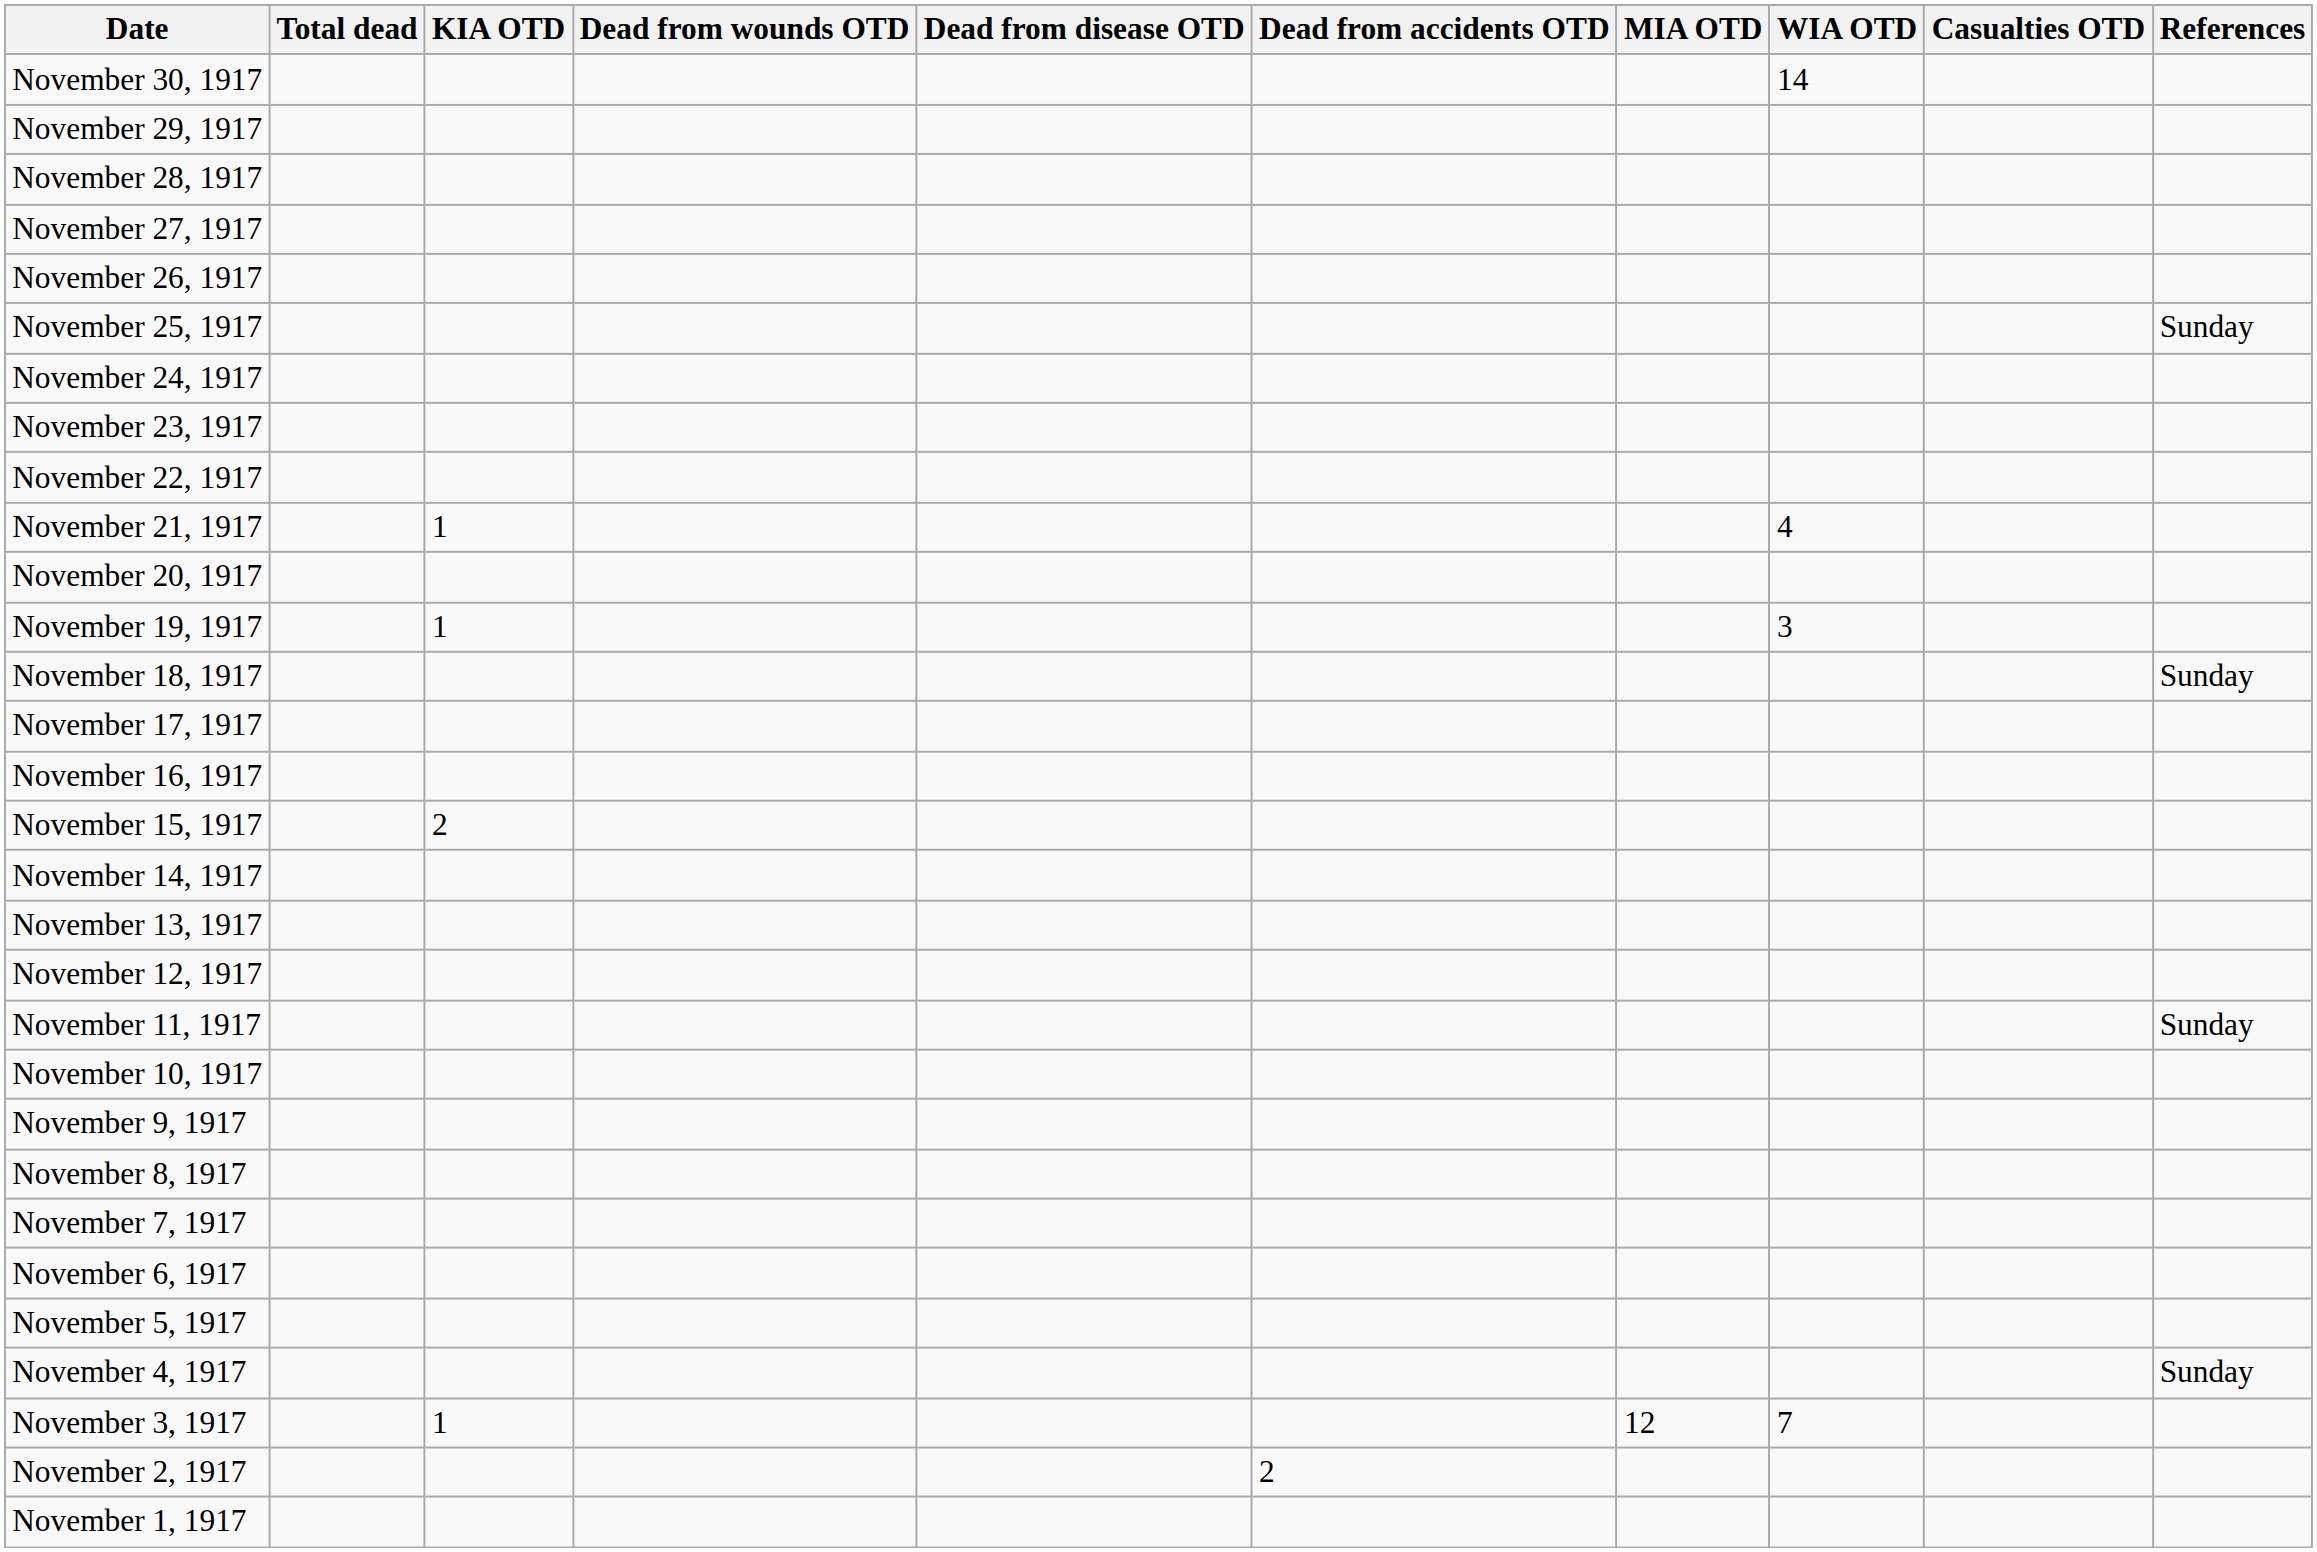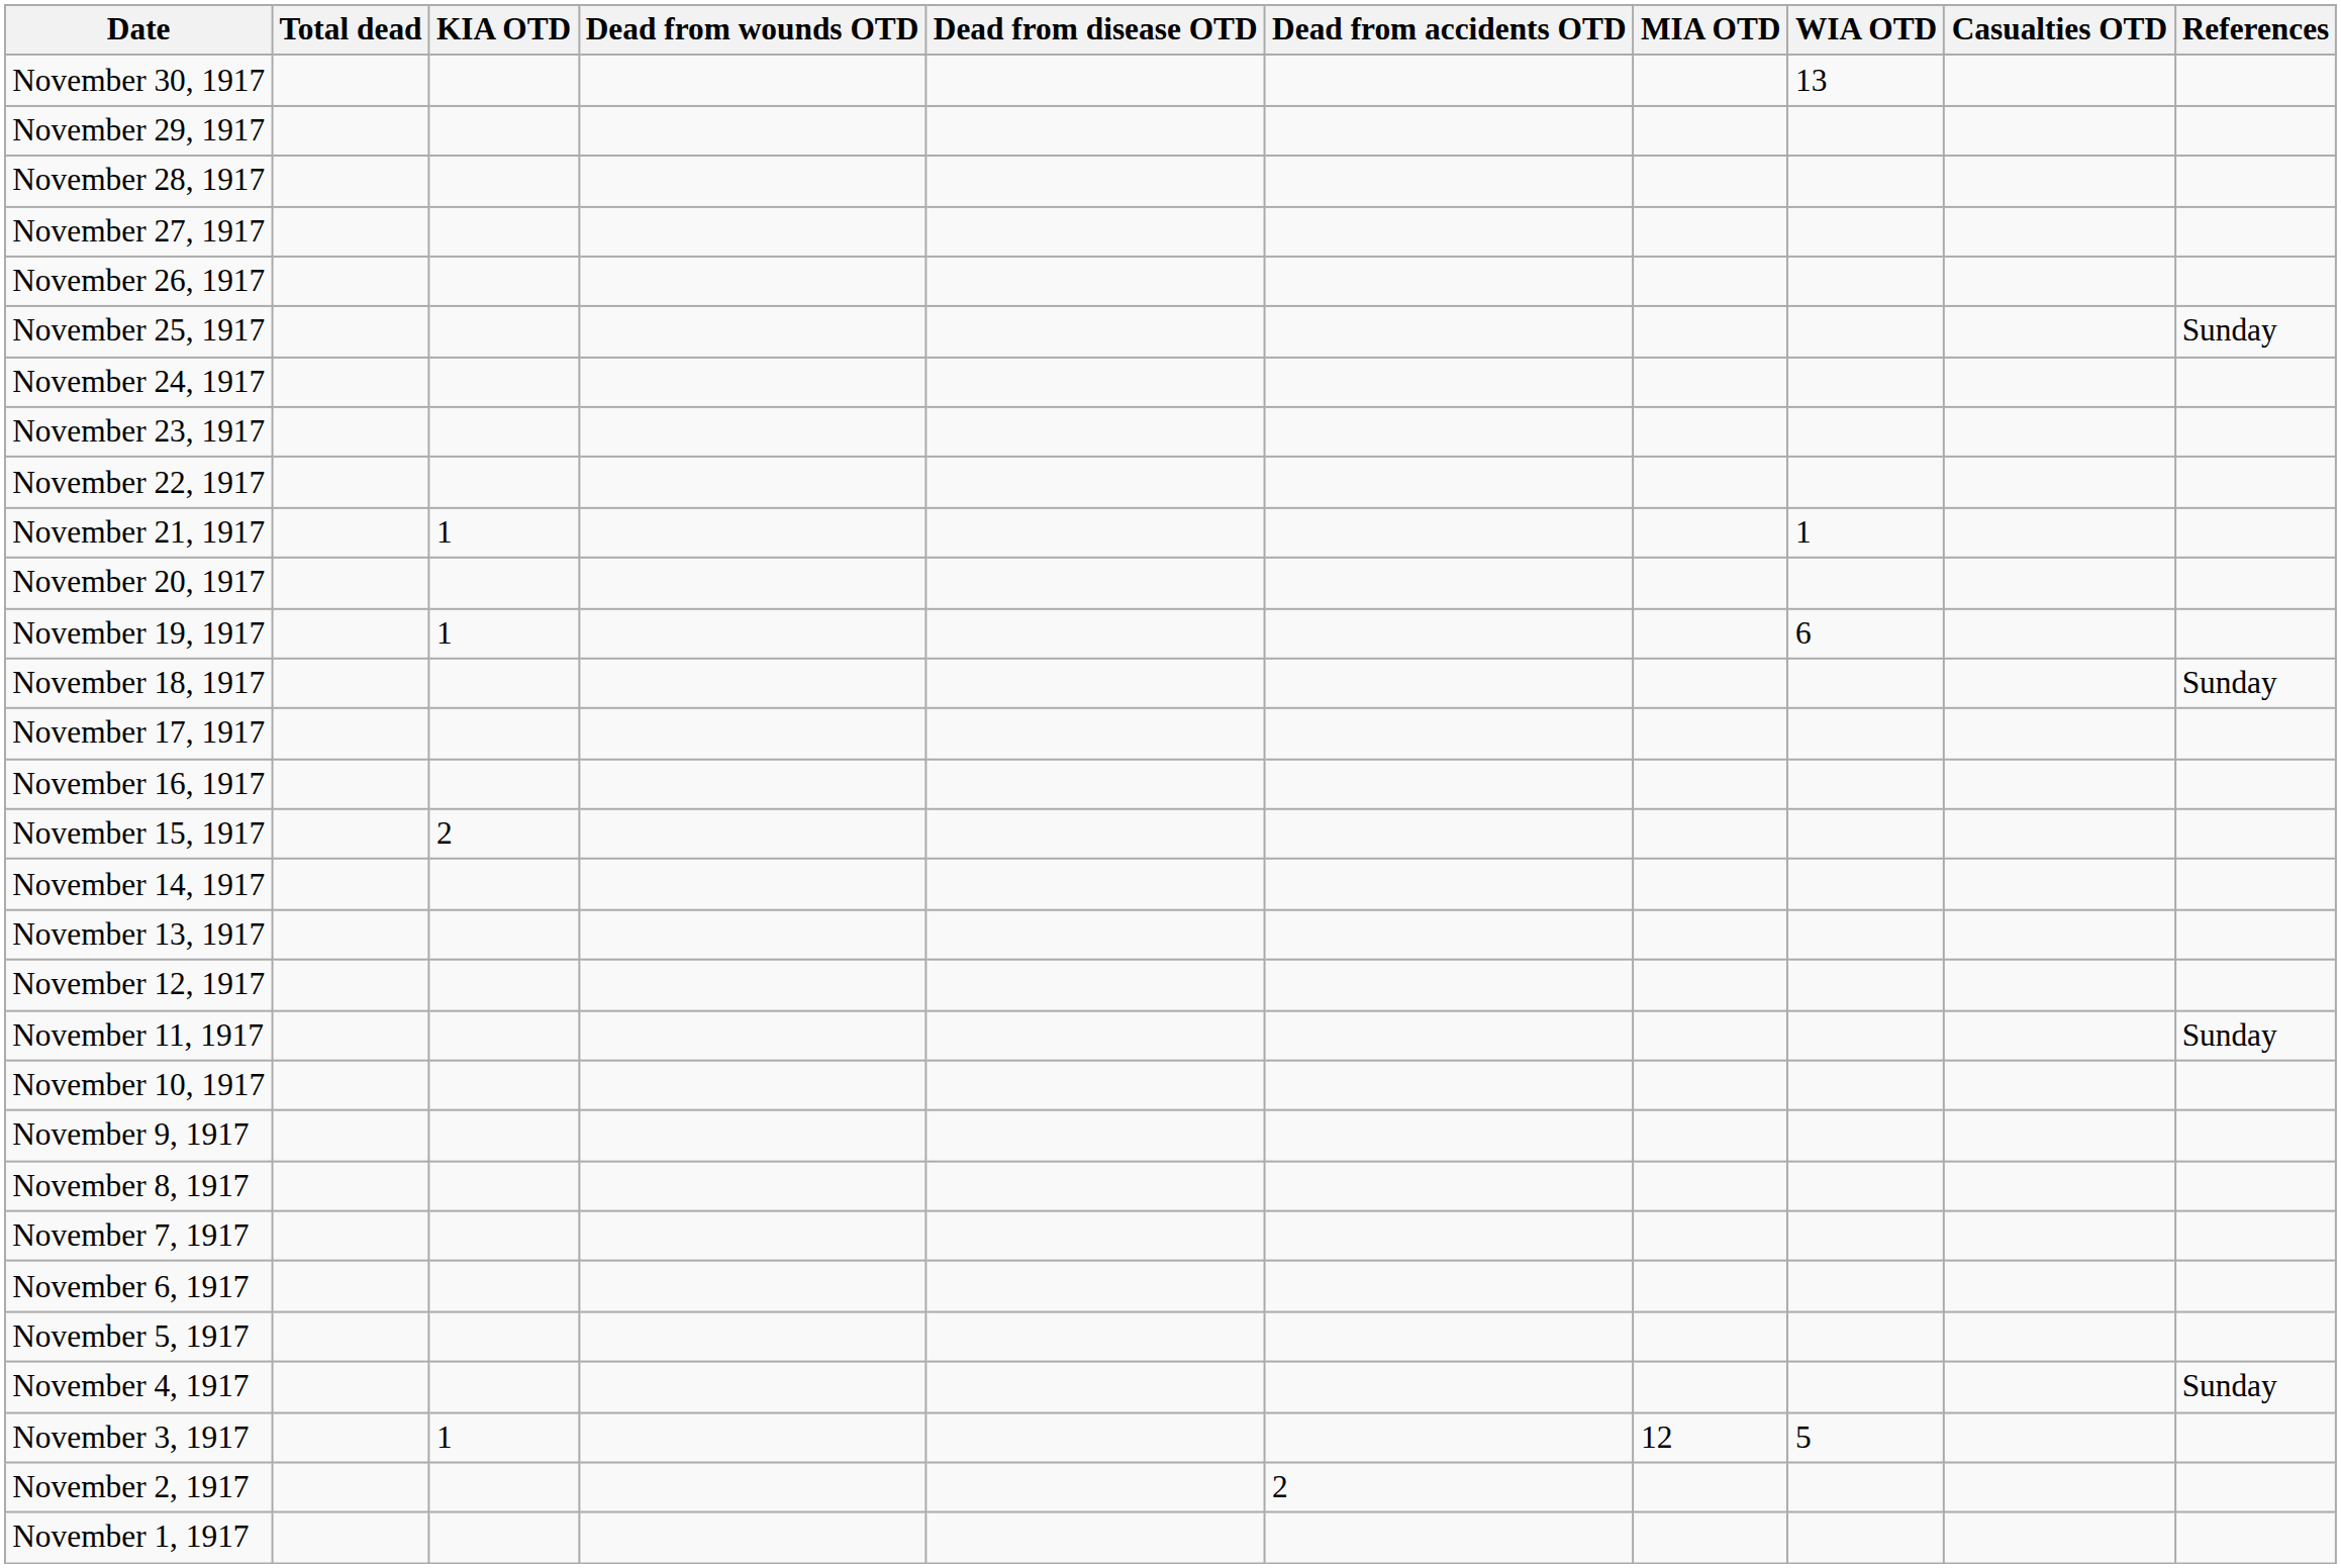November 30, 1917 | WIA OTD: 14 -> 13
November 21, 1917 | WIA OTD: 4 -> 1
November 19, 1917 | WIA OTD: 3 -> 6
November 3, 1917 | WIA OTD: 7 -> 5
